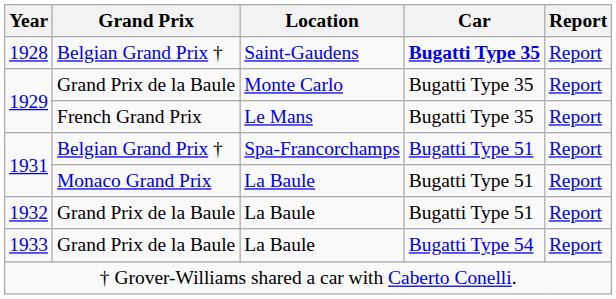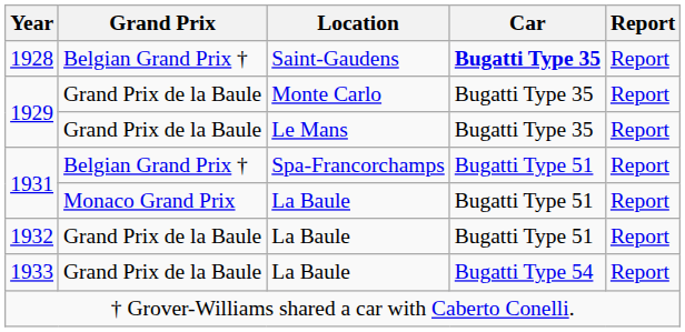1929 / Le Mans | Grand Prix: French Grand Prix -> Grand Prix de la Baule
